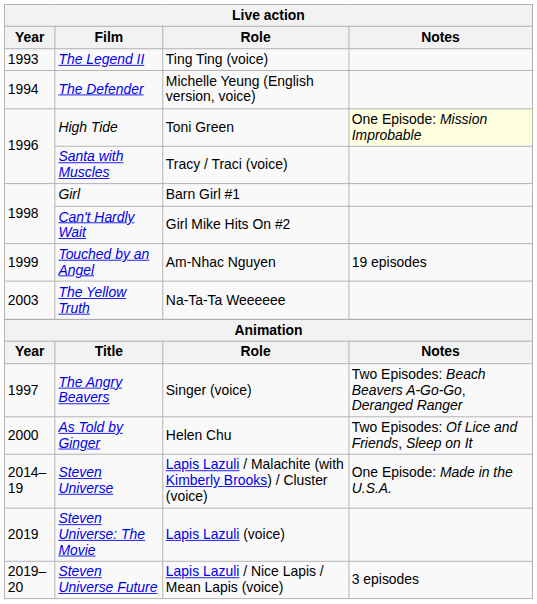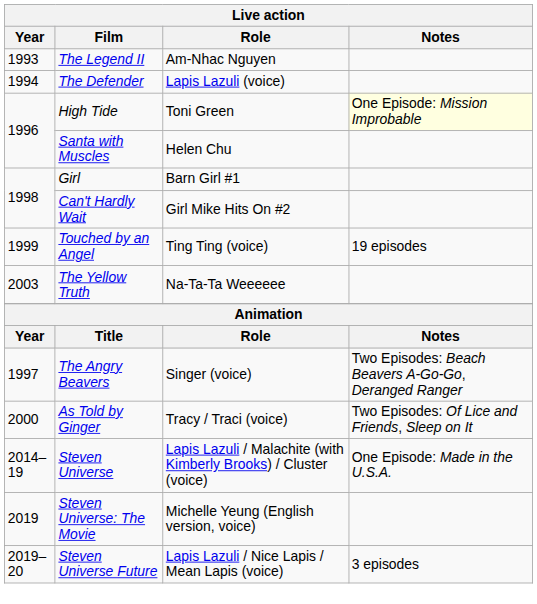The Legend II | Role: Ting Ting (voice) -> Am-Nhac Nguyen
The Defender | Role: Michelle Yeung (English version, voice) -> Lapis Lazuli (voice)
Santa with Muscles | Role: Tracy / Traci (voice) -> Helen Chu
Touched by an Angel | Role: Am-Nhac Nguyen -> Ting Ting (voice)
As Told by Ginger | Role: Helen Chu -> Tracy / Traci (voice)
Steven Universe: The Movie | Role: Lapis Lazuli (voice) -> Michelle Yeung (English version, voice)
